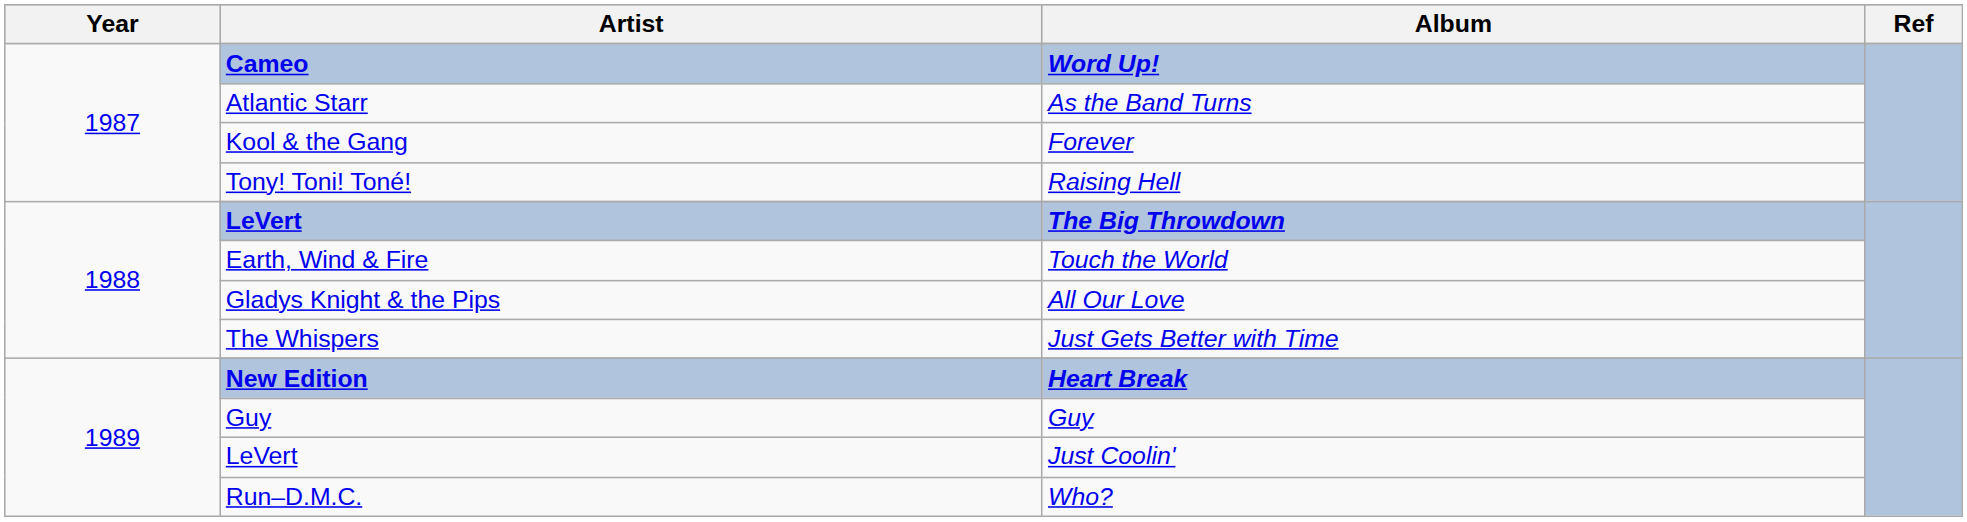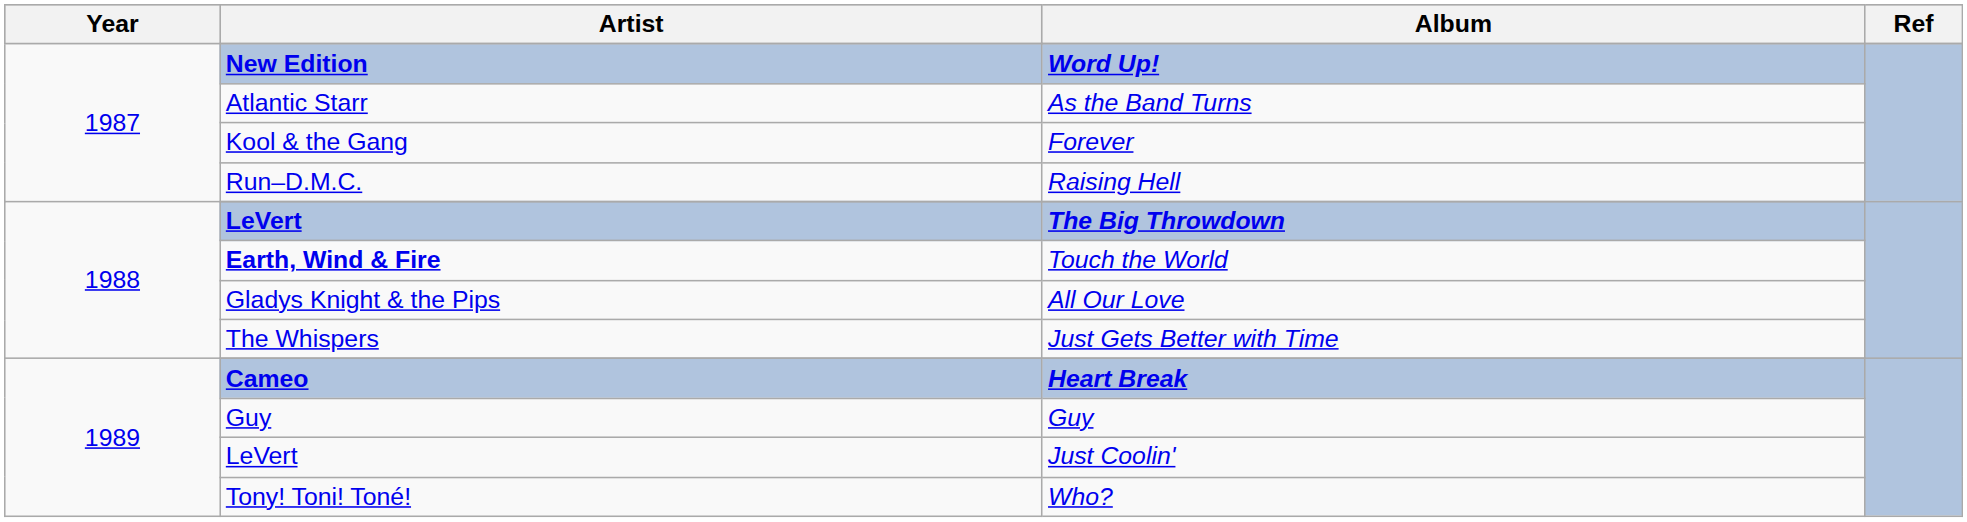Word Up! | Artist: Cameo -> New Edition
Raising Hell | Artist: Tony! Toni! Toné! -> Run–D.M.C.
Touch the World | Artist: normal -> bold
Heart Break | Artist: New Edition -> Cameo
Who? | Artist: Run–D.M.C. -> Tony! Toni! Toné!
